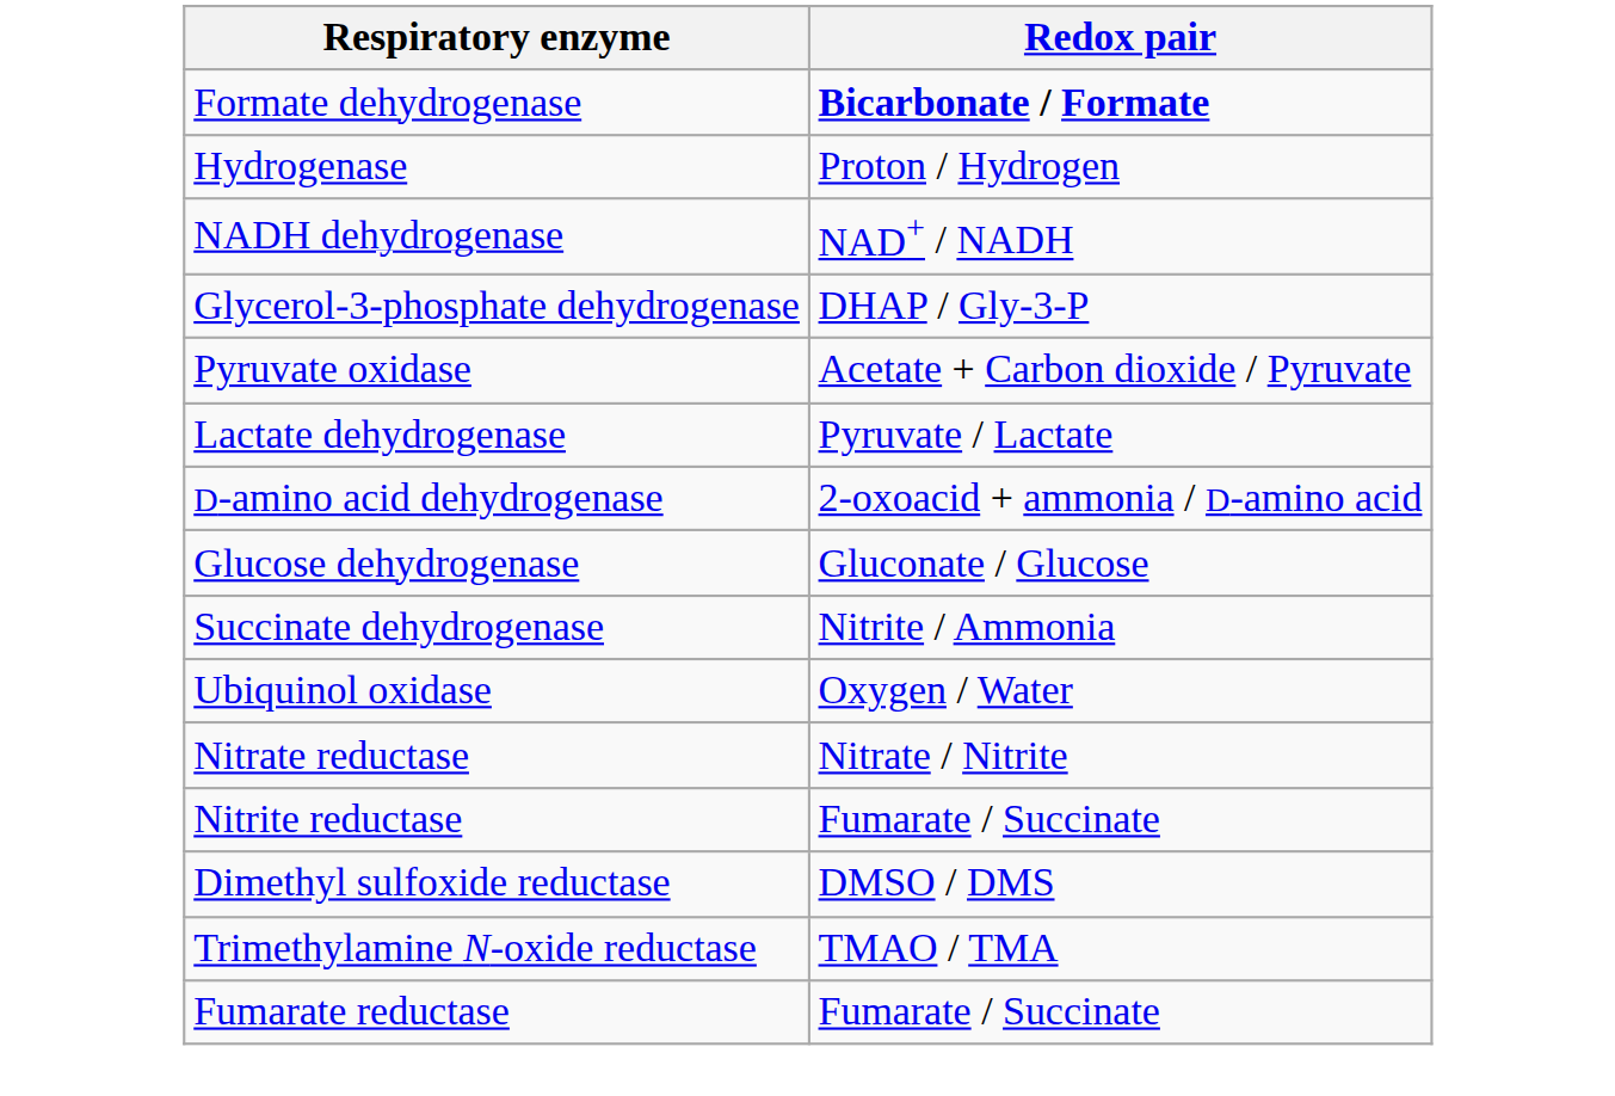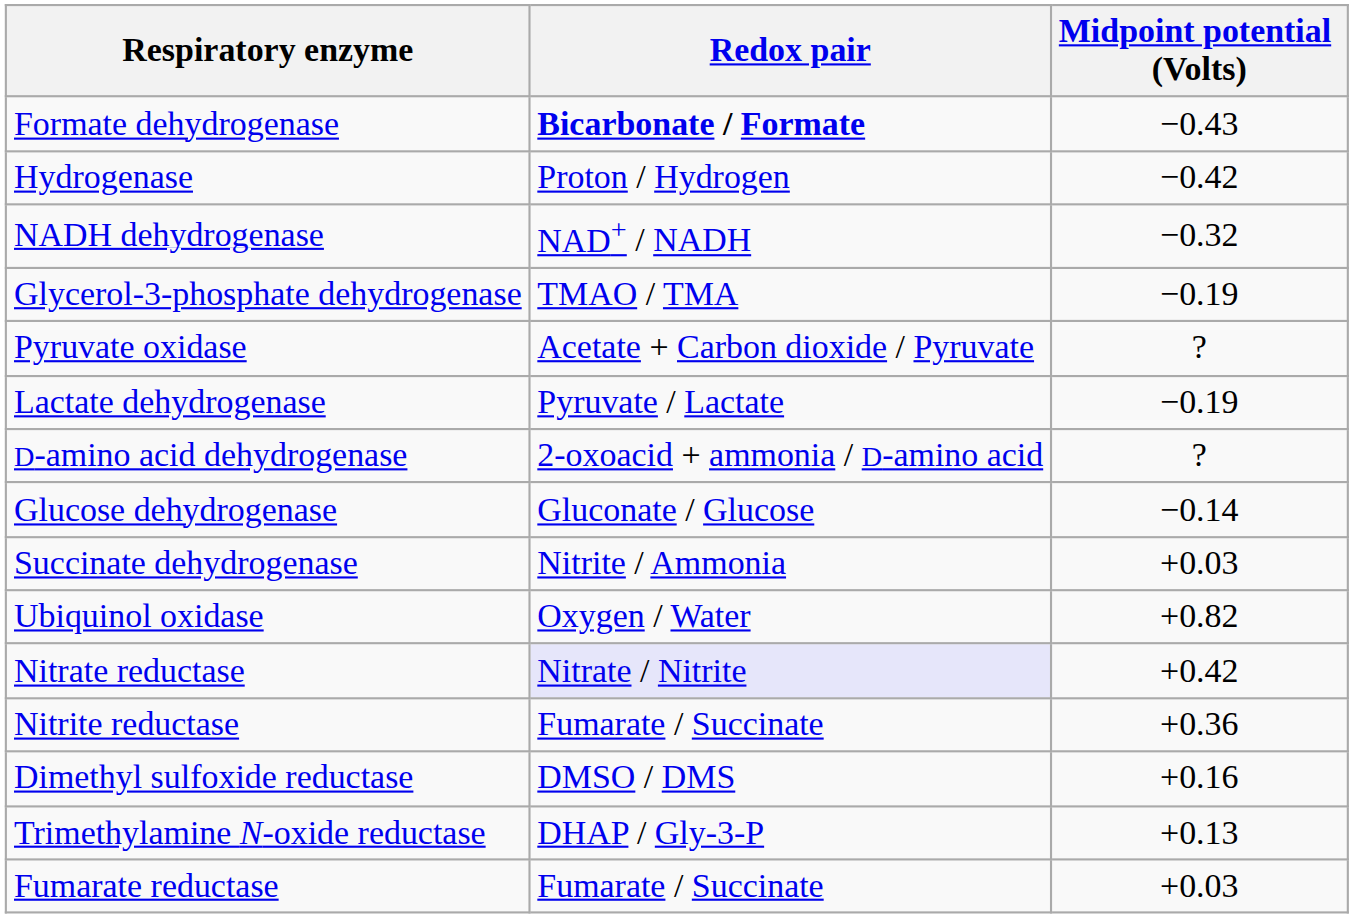+ column: Midpoint potential (Volts) | −0.43 | −0.42 | −0.32 | −0.19 | ? | −0.19 | ? | −0.14 | +0.03 | +0.82 | +0.42 | +0.36 | +0.16 | +0.13 | +0.03
Glycerol-3-phosphate dehydrogenase | Redox pair: DHAP / Gly-3-P -> TMAO / TMA
Nitrate reductase | Redox pair: no background -> lavender background
Trimethylamine N-oxide reductase | Redox pair: TMAO / TMA -> DHAP / Gly-3-P
